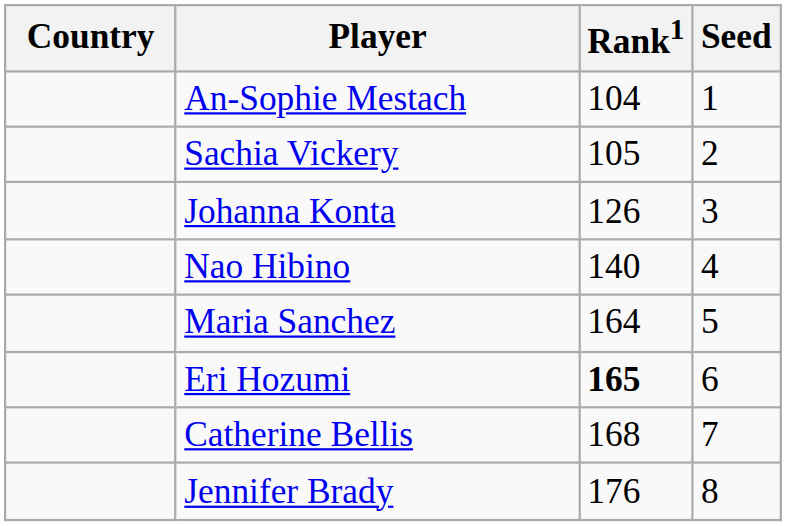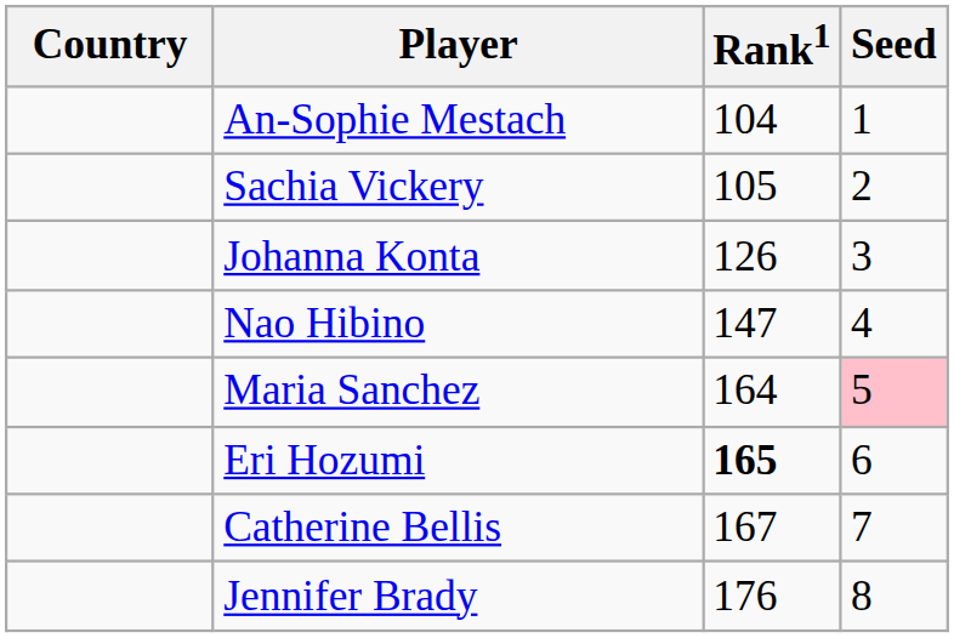Nao Hibino | Rank1: 140 -> 147
Maria Sanchez | Seed: no background -> pink background
Catherine Bellis | Rank1: 168 -> 167
